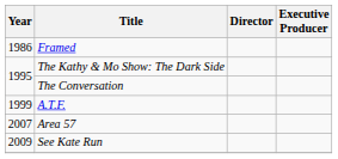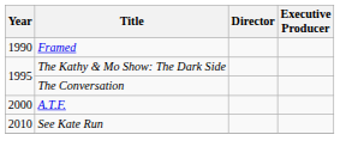Framed | Year: 1986 -> 1990
A.T.F. | Year: 1999 -> 2000
- row: 2007 | Area 57
See Kate Run | Year: 2009 -> 2010
